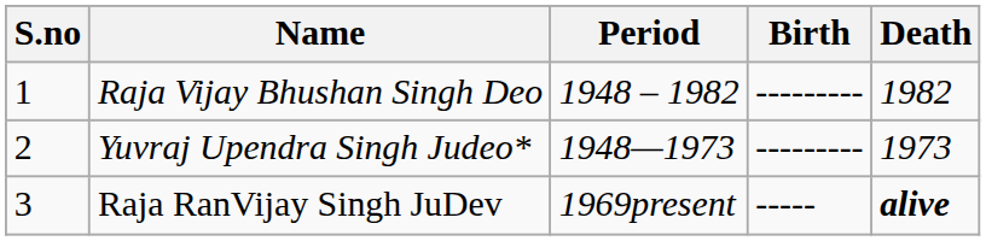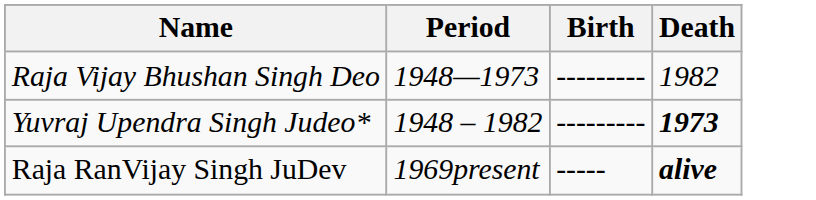- column: S.no | 1 | 2 | 3
Raja Vijay Bhushan Singh Deo | Period: 1948 – 1982 -> 1948—1973
Yuvraj Upendra Singh Judeo* | Period: 1948—1973 -> 1948 – 1982
Yuvraj Upendra Singh Judeo* | Death: normal -> bold
